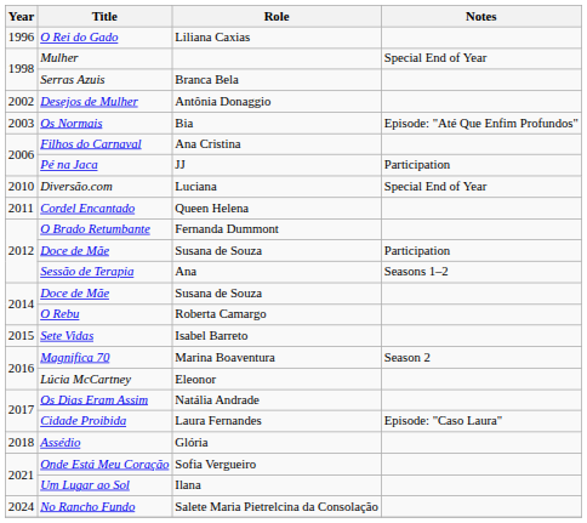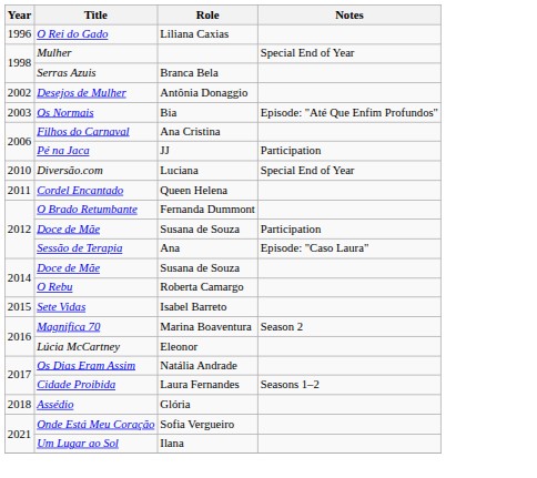Sessão de Terapia | Notes: Seasons 1–2 -> Episode: "Caso Laura"
Cidade Proibida | Notes: Episode: "Caso Laura" -> Seasons 1–2
- row: 2024 | No Rancho Fundo | Salete Maria Pietrelcina da Consolação
